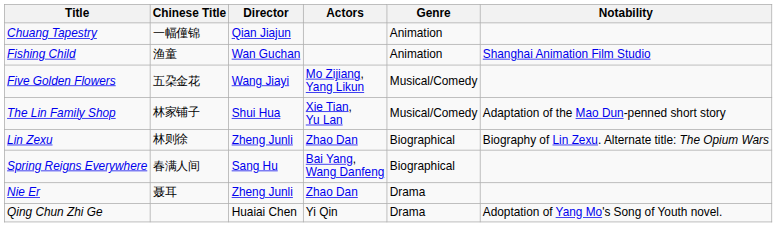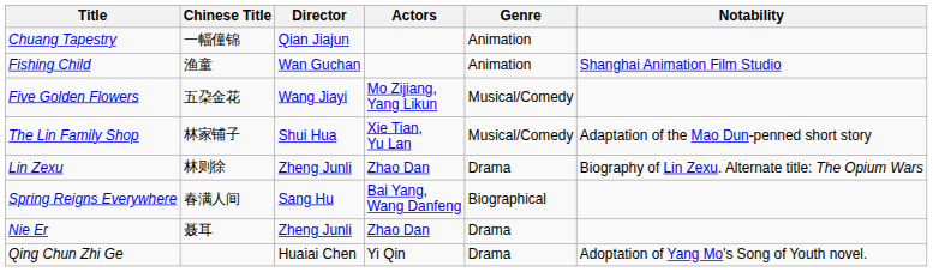Lin Zexu | Genre: Biographical -> Drama
